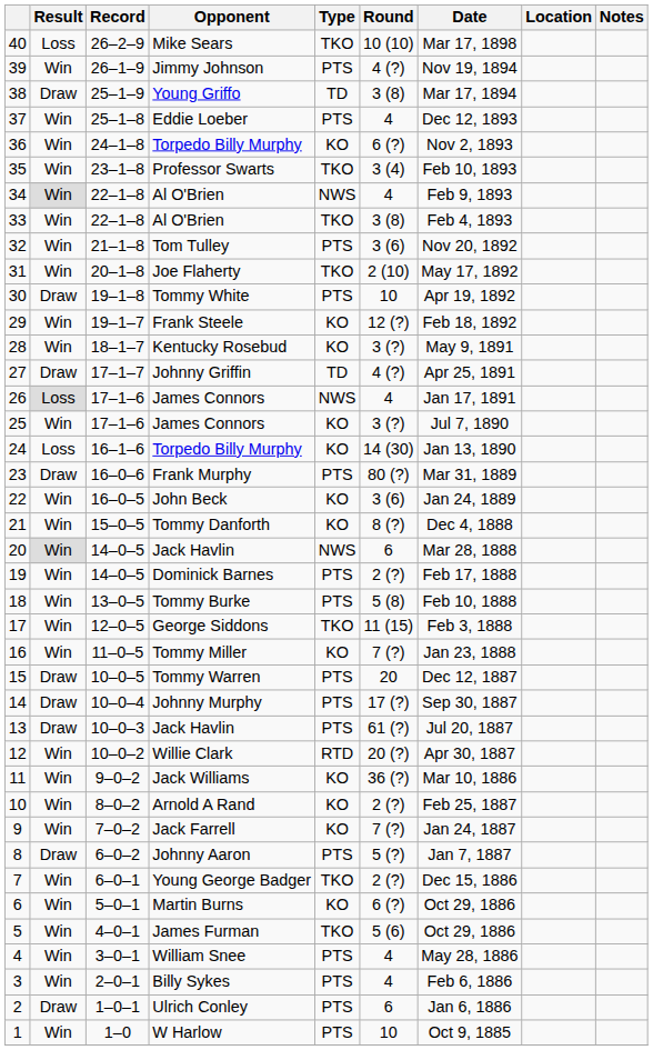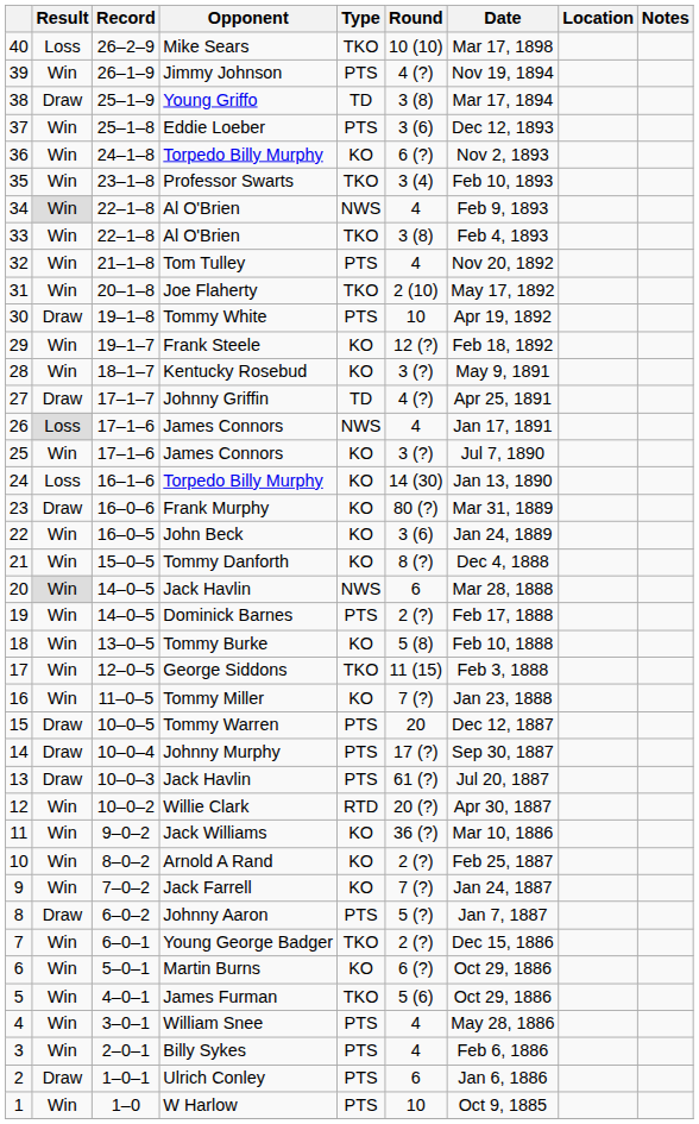Eddie Loeber | Round: 4 -> 3 (6)
Tom Tulley | Round: 3 (6) -> 4
Frank Murphy | Type: PTS -> KO
Tommy Burke | Type: PTS -> KO
